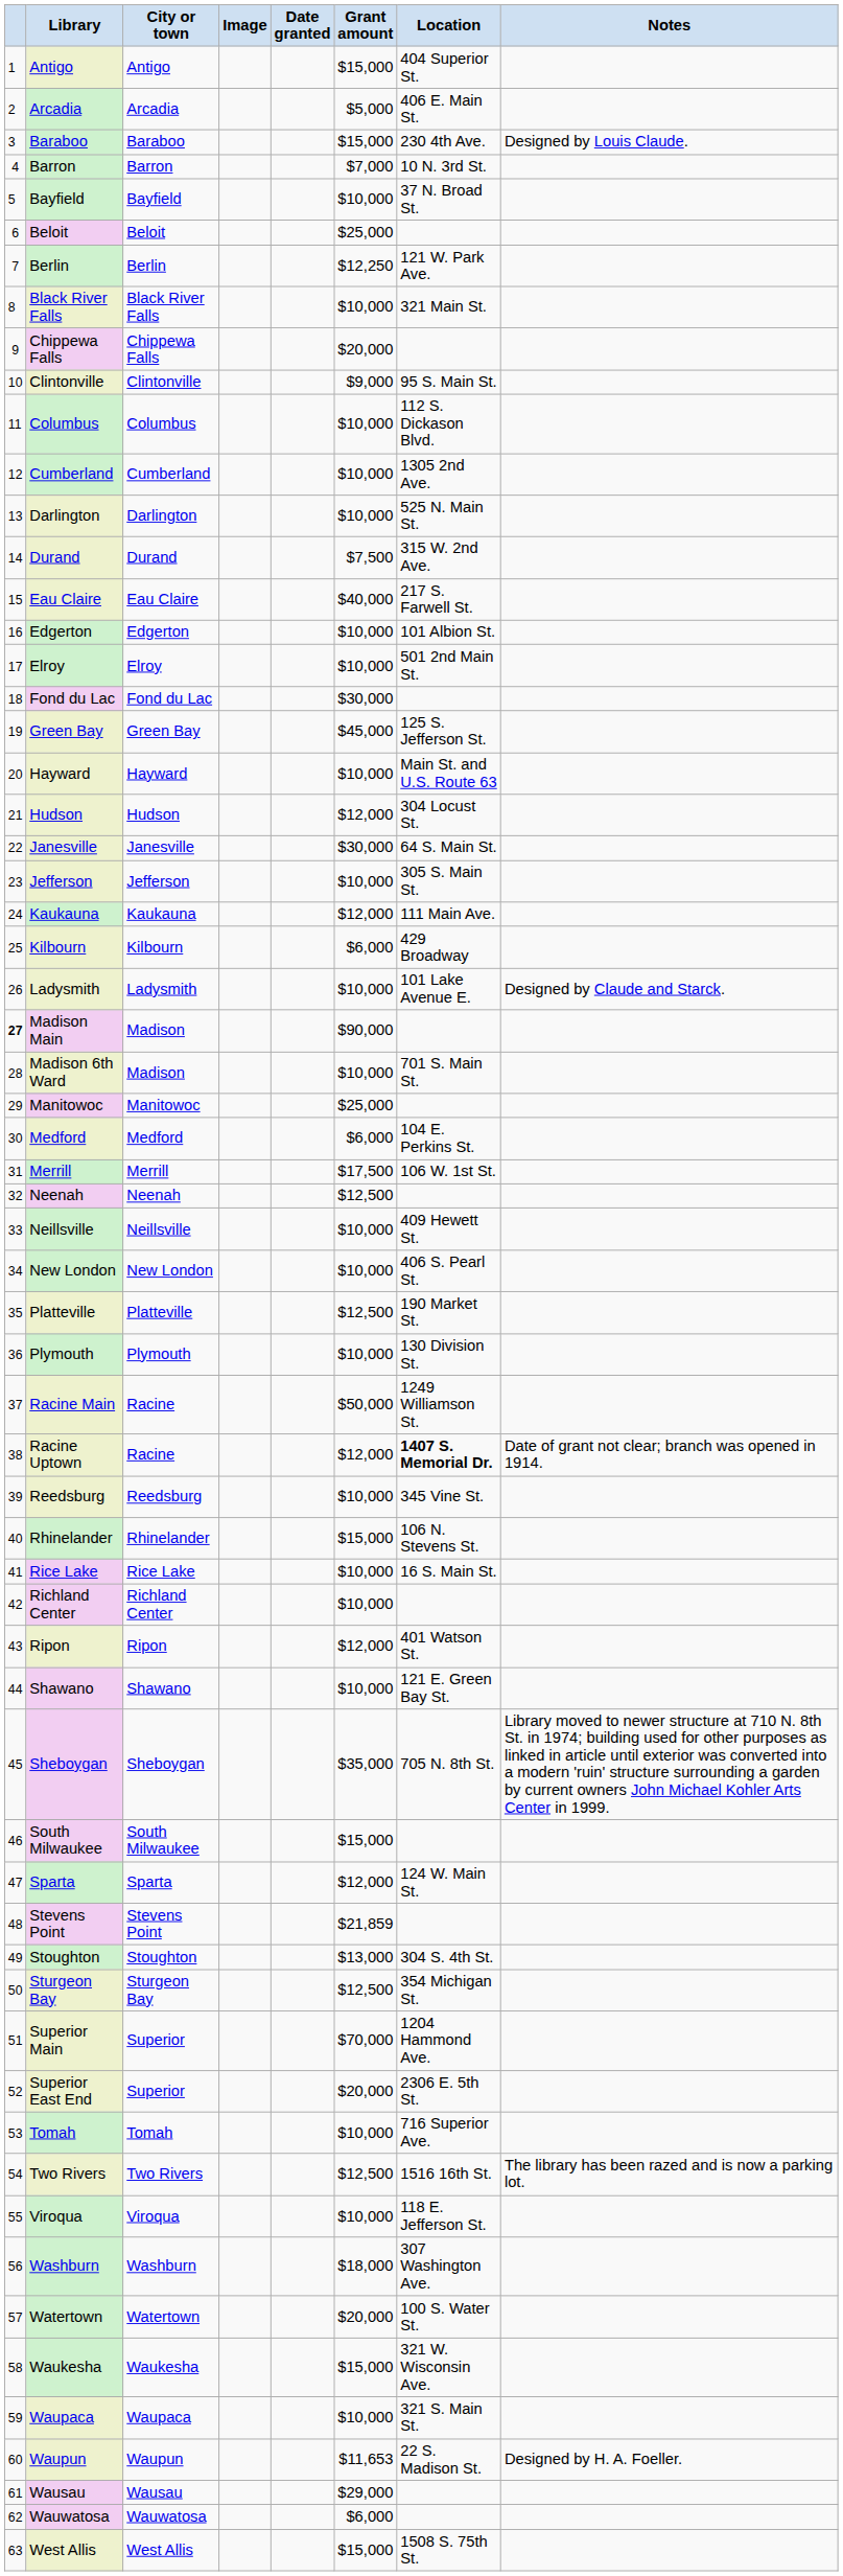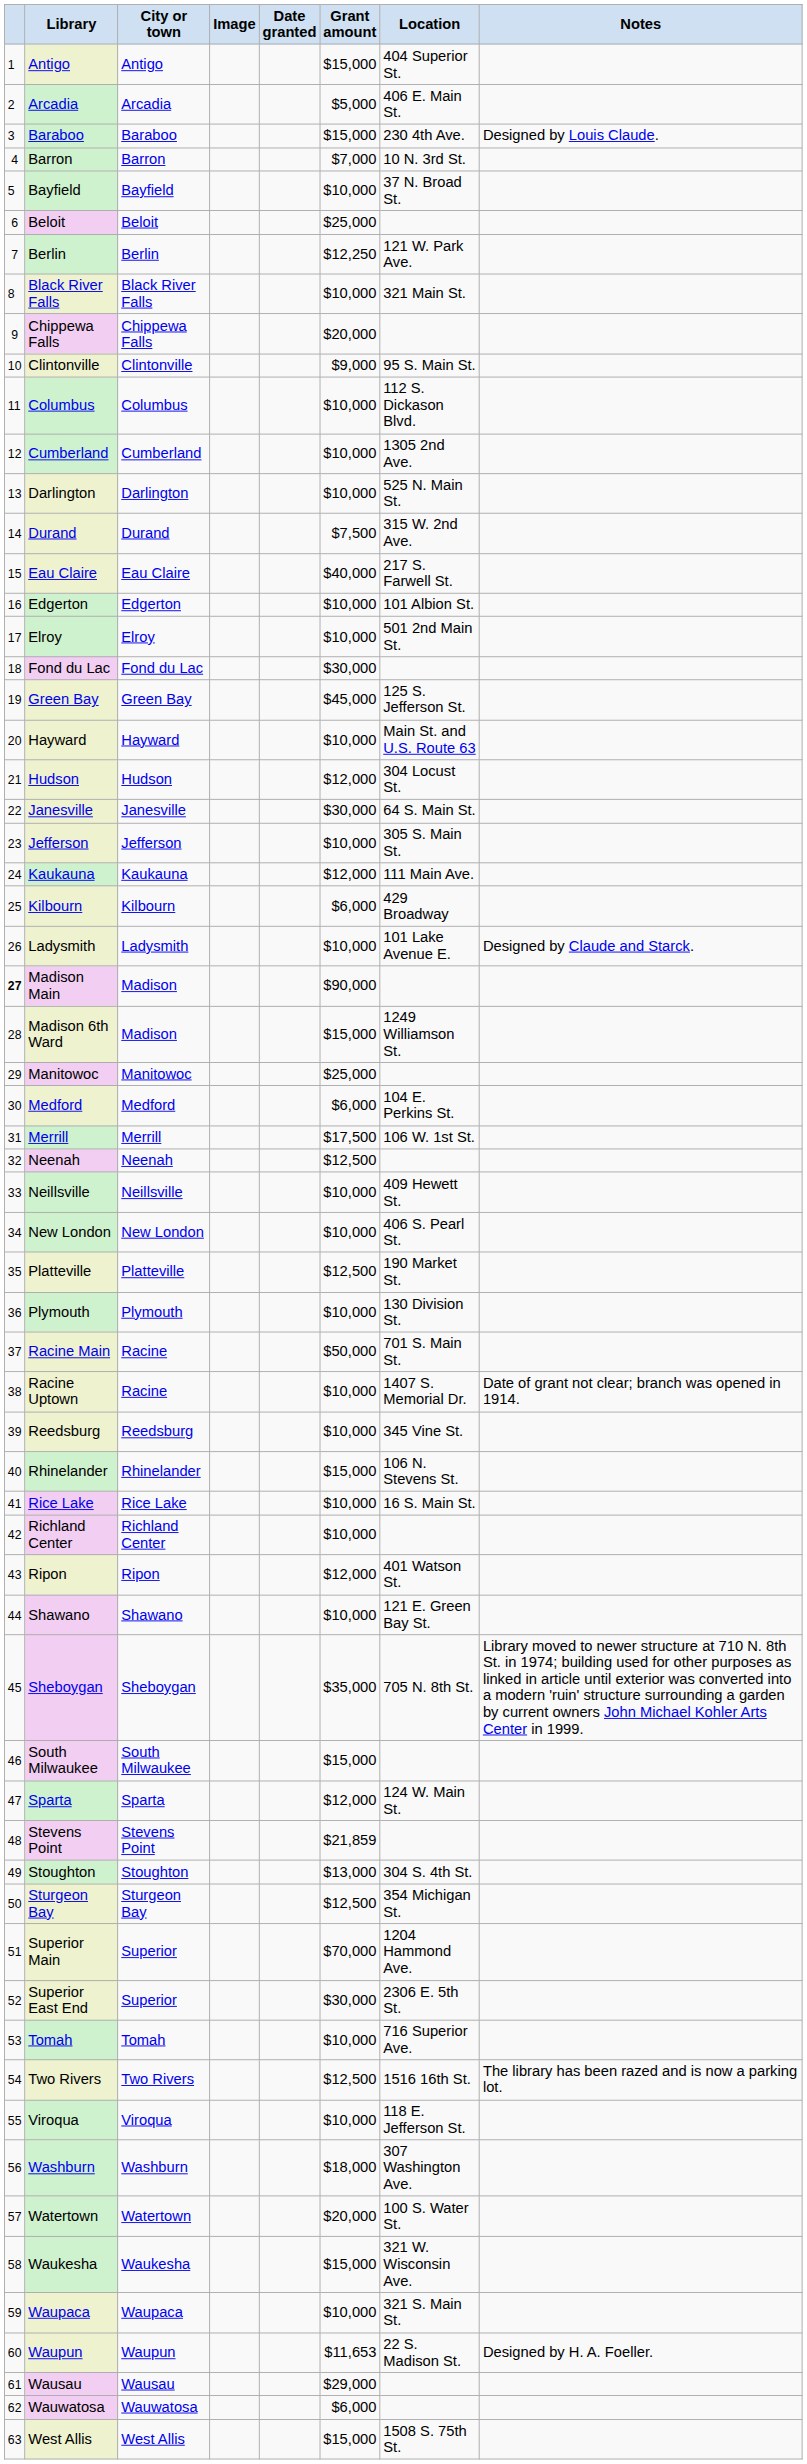Madison 6th Ward | Grant amount: $10,000 -> $15,000
Madison 6th Ward | Location: 701 S. Main St. -> 1249 Williamson St.
Racine Main | Location: 1249 Williamson St. -> 701 S. Main St.
Racine Uptown | Grant amount: $12,000 -> $10,000
Racine Uptown | Location: bold -> normal
Superior East End | Grant amount: $20,000 -> $30,000
